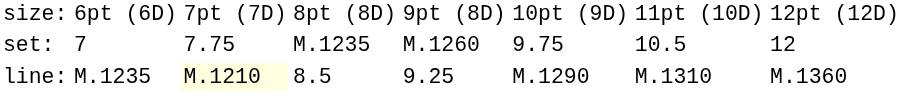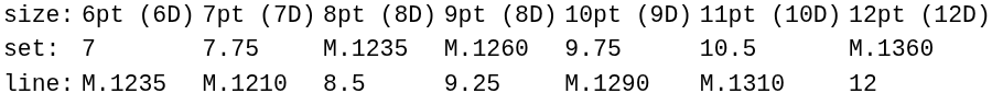set: | column 8: 12 -> M.1360
line: | column 3: lightyellow background -> no background
line: | column 8: M.1360 -> 12
